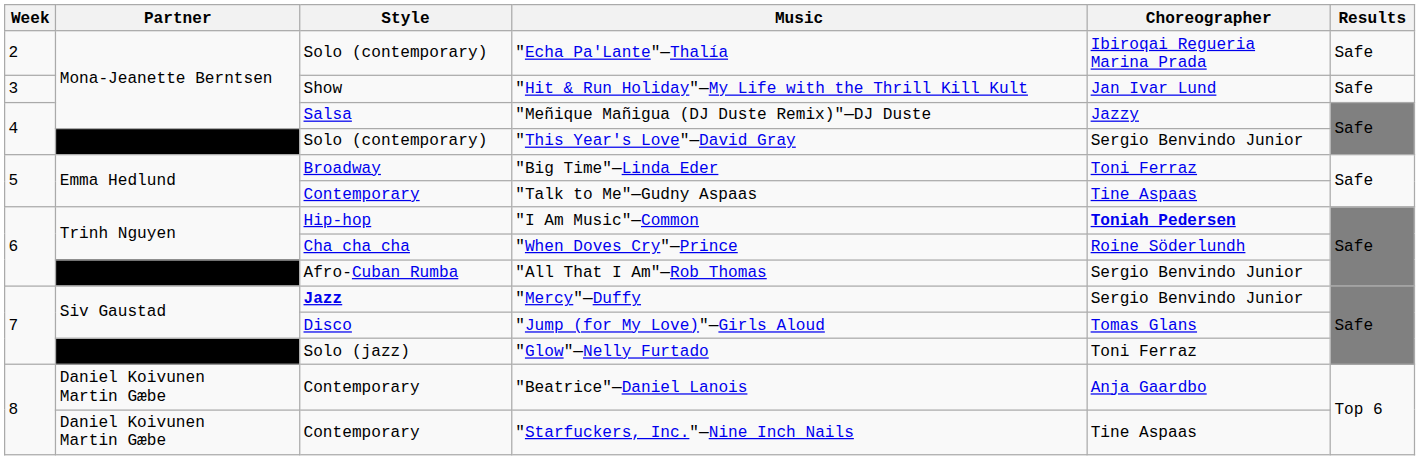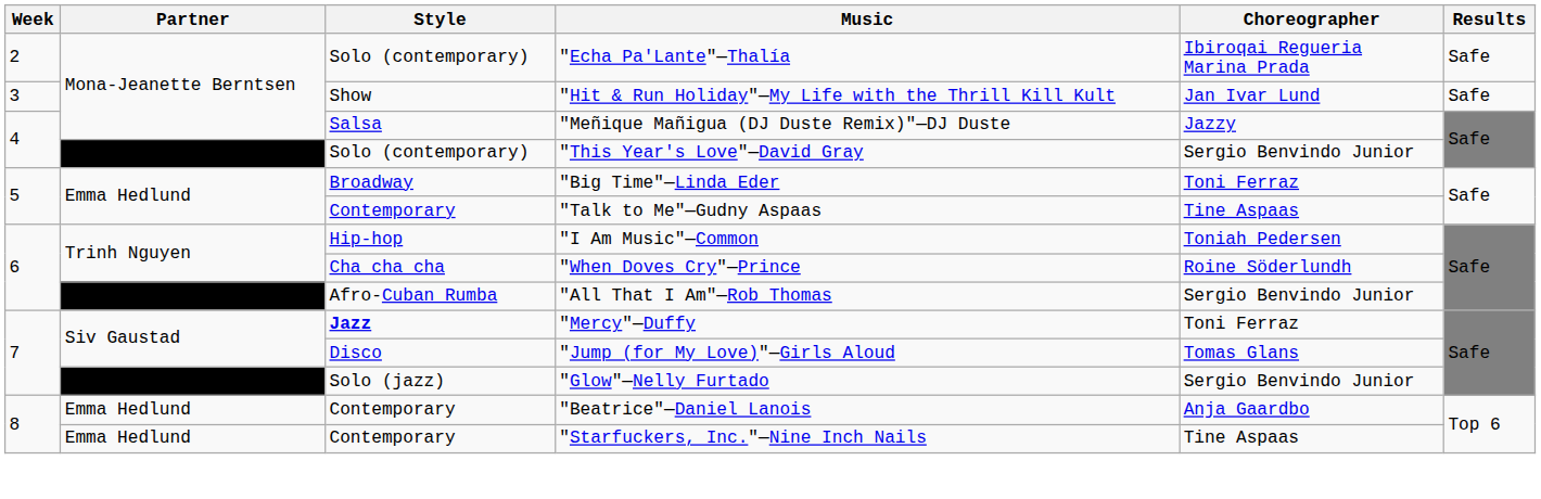"I Am Music"—Common | Choreographer: bold -> normal
"Mercy"—Duffy | Choreographer: Sergio Benvindo Junior -> Toni Ferraz
"Glow"—Nelly Furtado | Choreographer: Toni Ferraz -> Sergio Benvindo Junior
"Beatrice"—Daniel Lanois | Partner: Daniel Koivunen Martin Gæbe -> Emma Hedlund
"Starfuckers, Inc."—Nine Inch Nails | Partner: Daniel Koivunen Martin Gæbe -> Emma Hedlund
